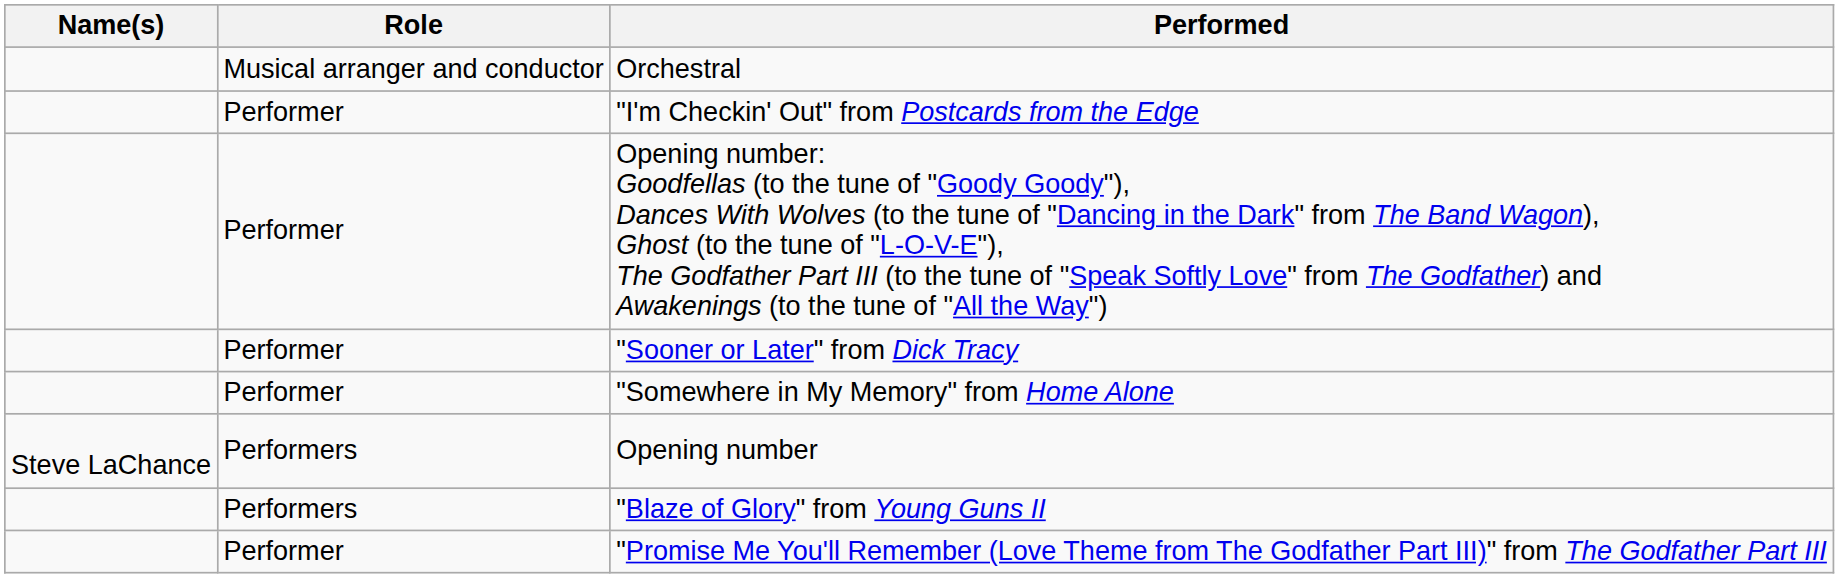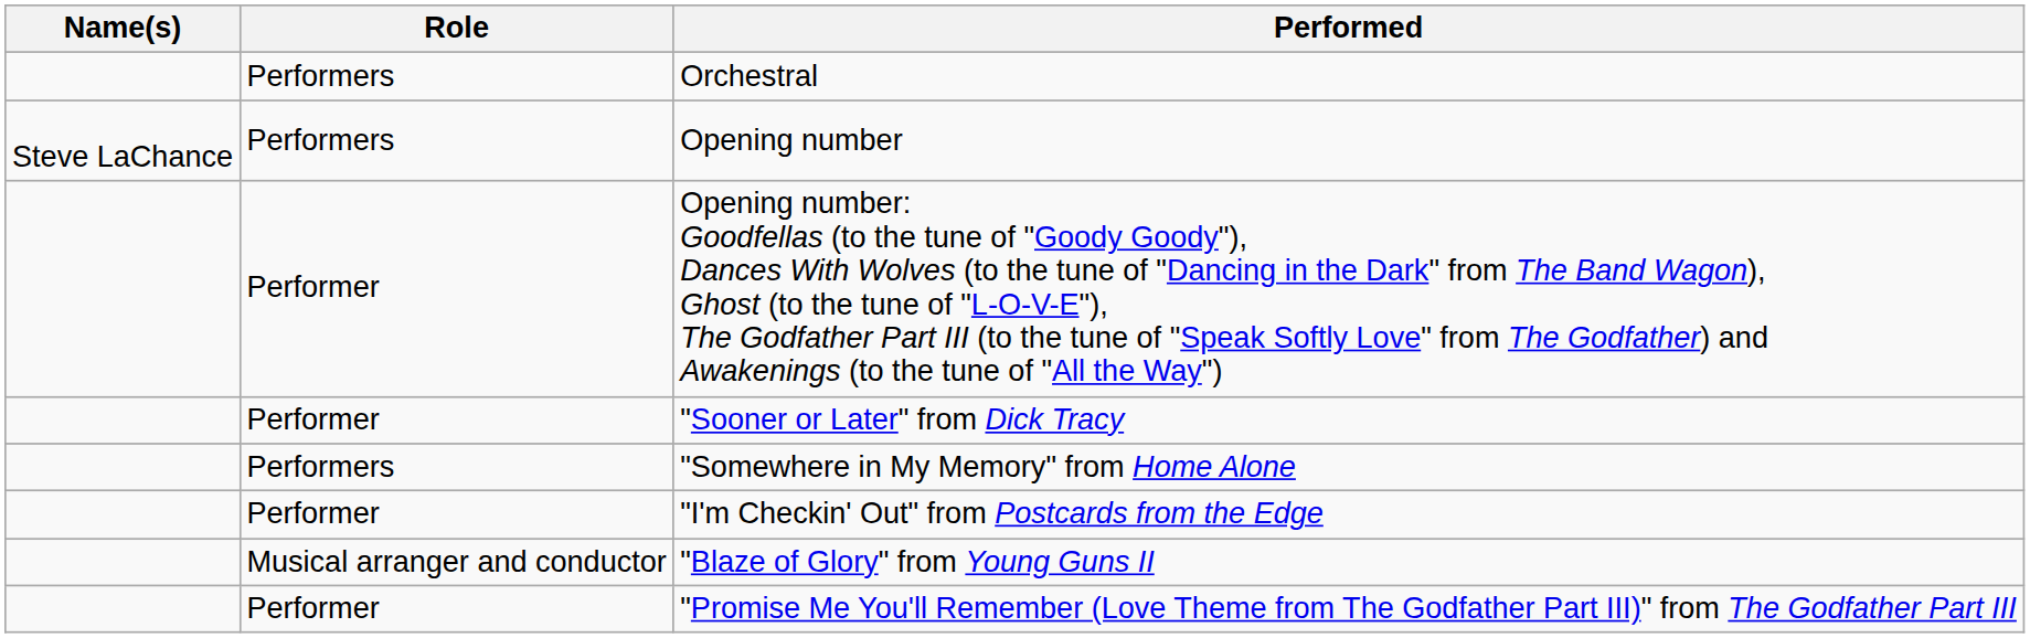Orchestral | Role: Musical arranger and conductor -> Performers
rows swapped: Opening number <-> "I'm Checkin' Out" from Postcards from the Edge
"Somewhere in My Memory" from Home Alone | Role: Performer -> Performers
"Blaze of Glory" from Young Guns II | Role: Performers -> Musical arranger and conductor
